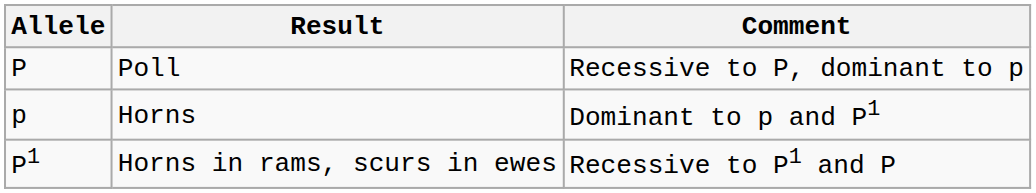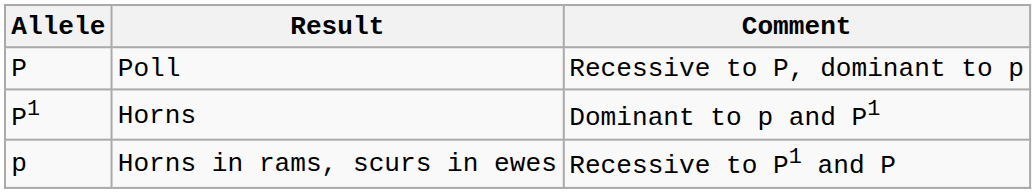Horns | Allele: p -> P1
Horns in rams, scurs in ewes | Allele: P1 -> p
